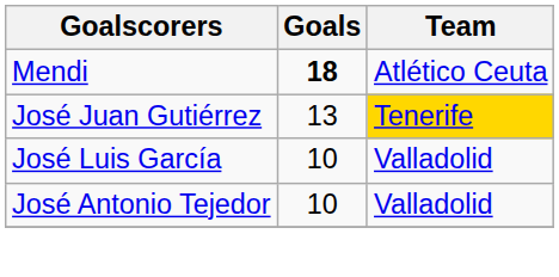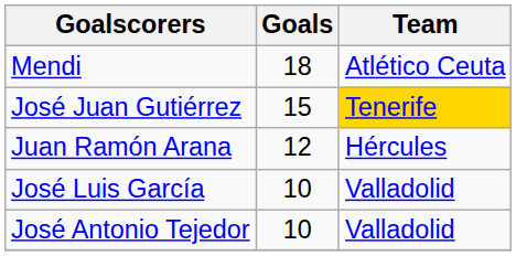Mendi | Goals: bold -> normal
José Juan Gutiérrez | Goals: 13 -> 15
+ row: Juan Ramón Arana | 12 | Hércules
